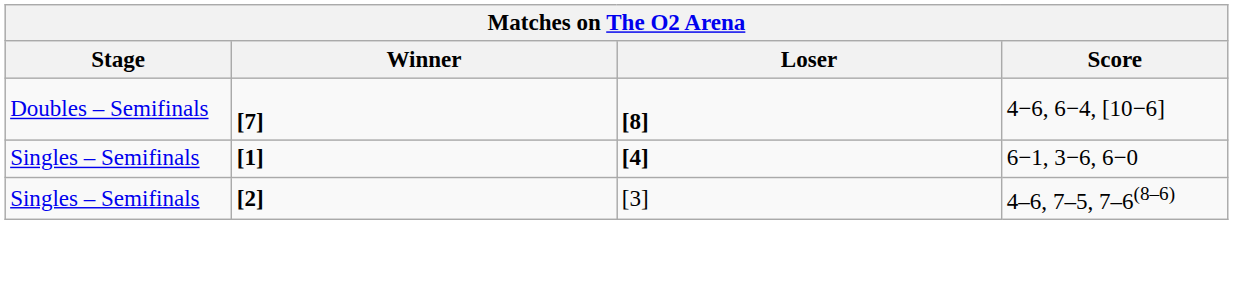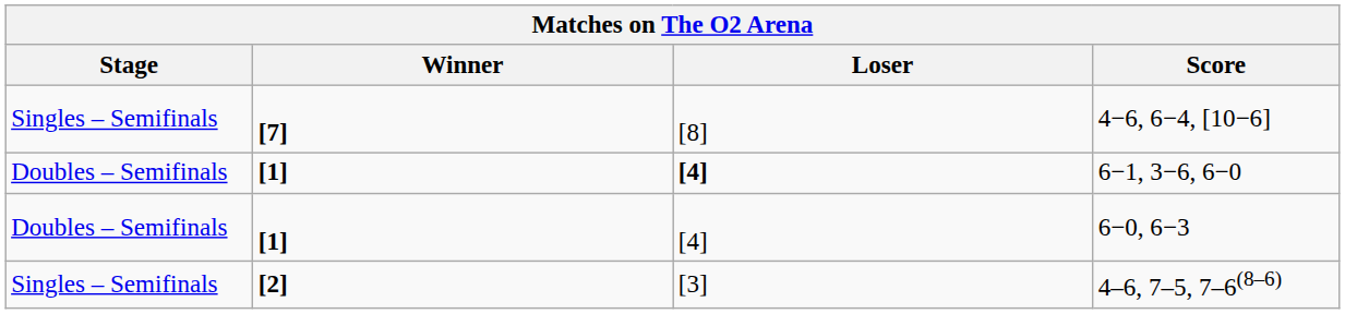4−6, 6−4, [10−6] | Stage: Doubles – Semifinals -> Singles – Semifinals
4−6, 6−4, [10−6] | Loser: bold -> normal
6−1, 3−6, 6−0 | Stage: Singles – Semifinals -> Doubles – Semifinals
+ row: Doubles – Semifinals | [1] | [4] | 6−0, 6−3
